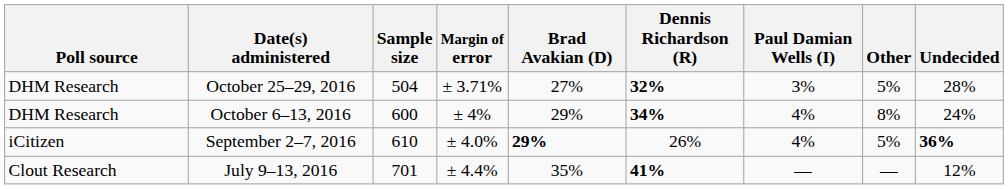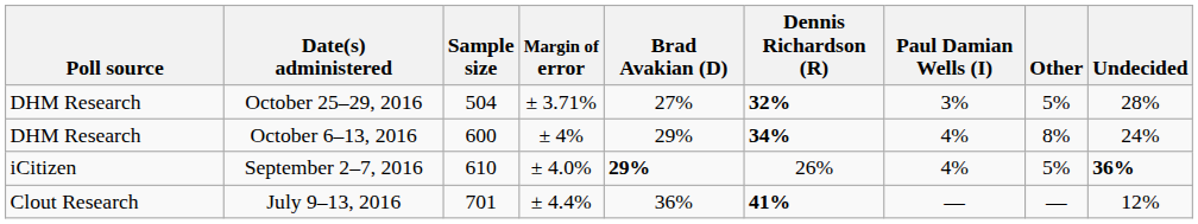July 9–13, 2016 | Brad Avakian (D): 35% -> 36%
